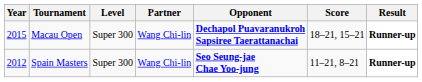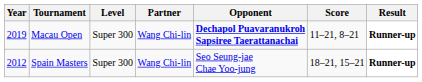Macau Open | Year: 2015 -> 2019
Macau Open | Score: 18–21, 15–21 -> 11–21, 8–21
Spain Masters | Opponent: bold -> normal
Spain Masters | Score: 11–21, 8–21 -> 18–21, 15–21
